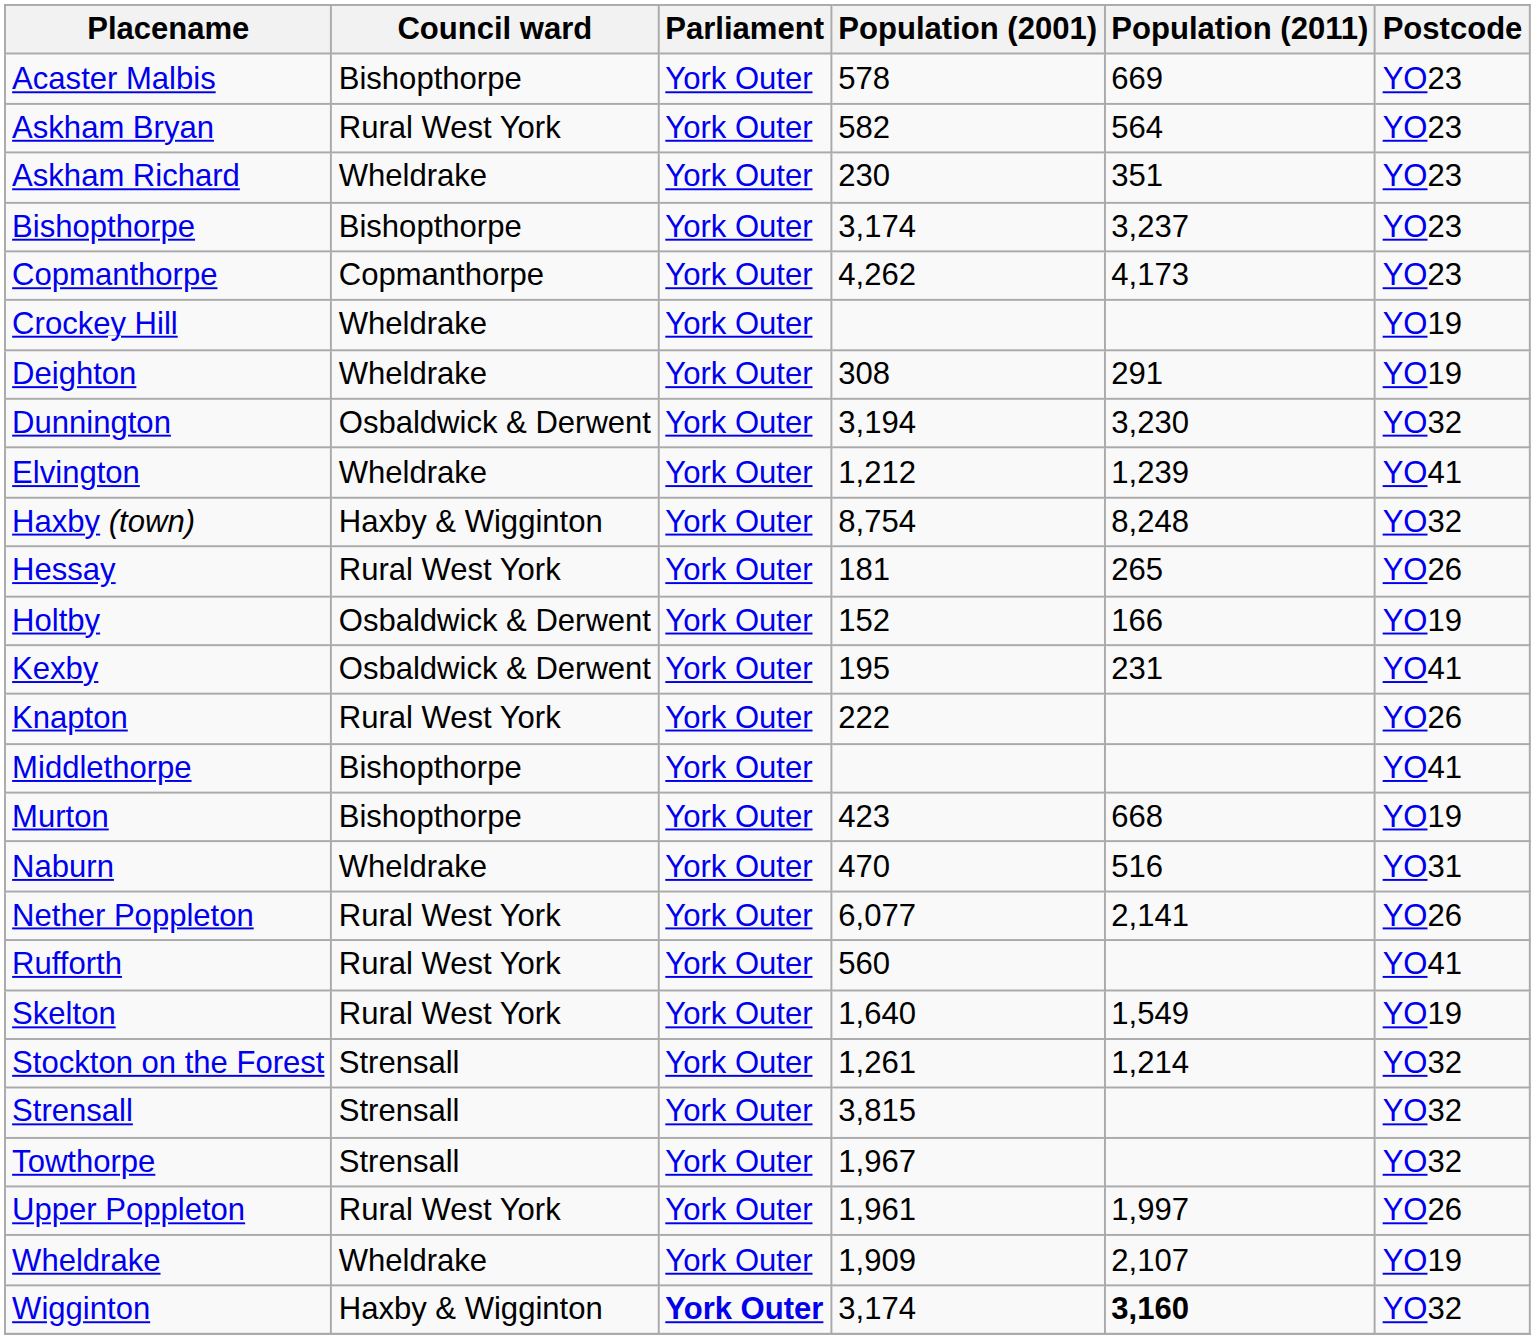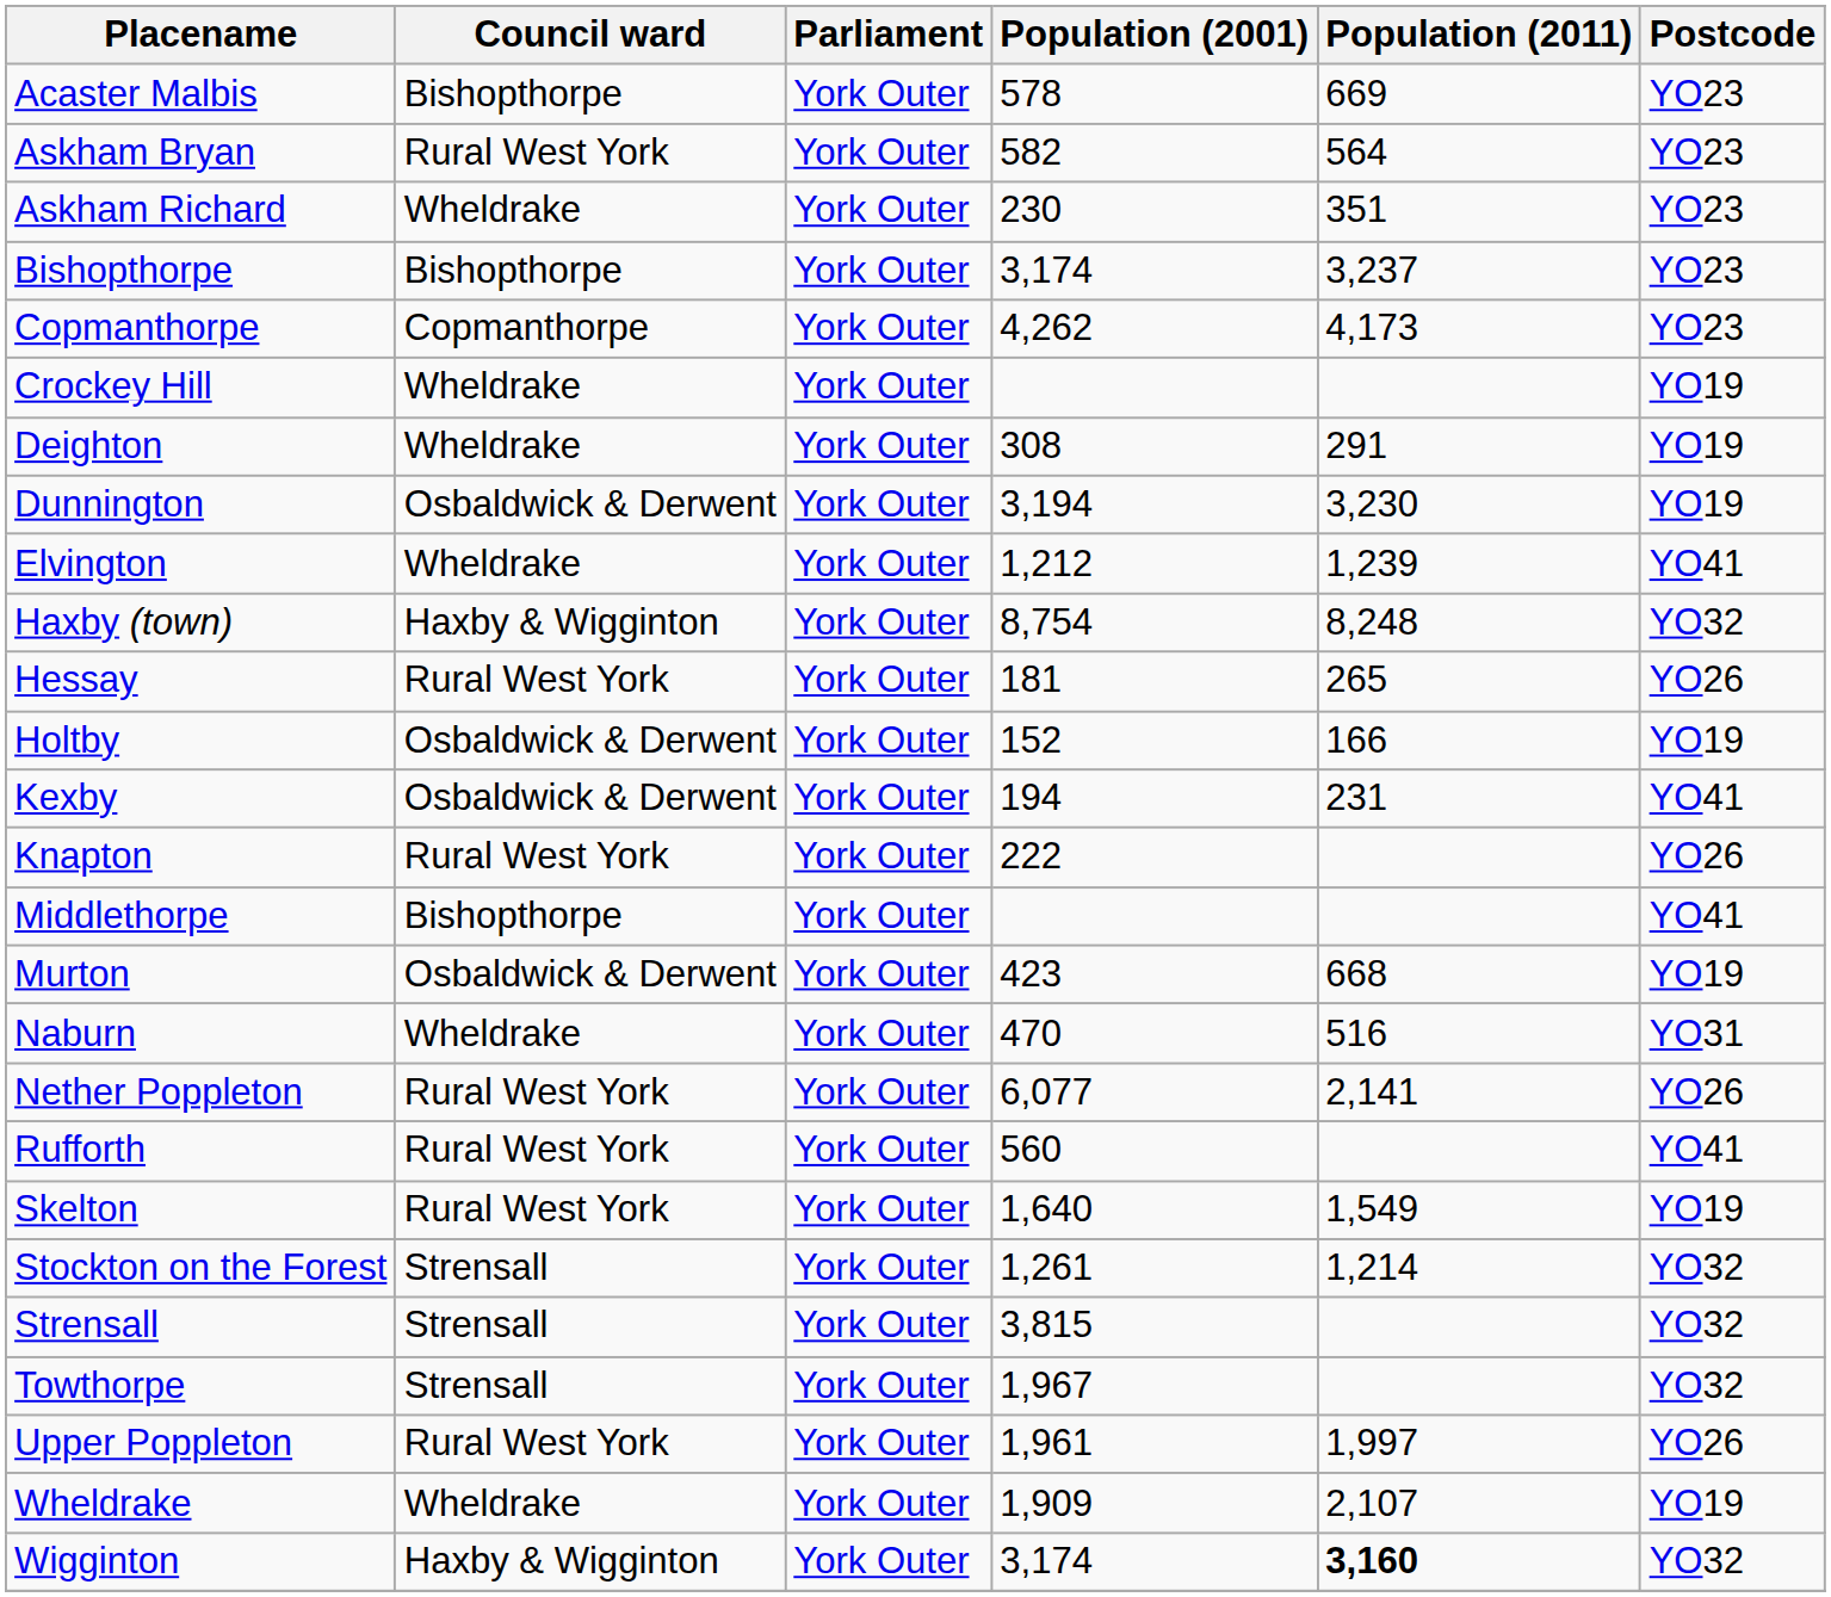Dunnington | Postcode: YO32 -> YO19
Kexby | Population (2001): 195 -> 194
Murton | Council ward: Bishopthorpe -> Osbaldwick & Derwent
Wigginton | Parliament: bold -> normal
